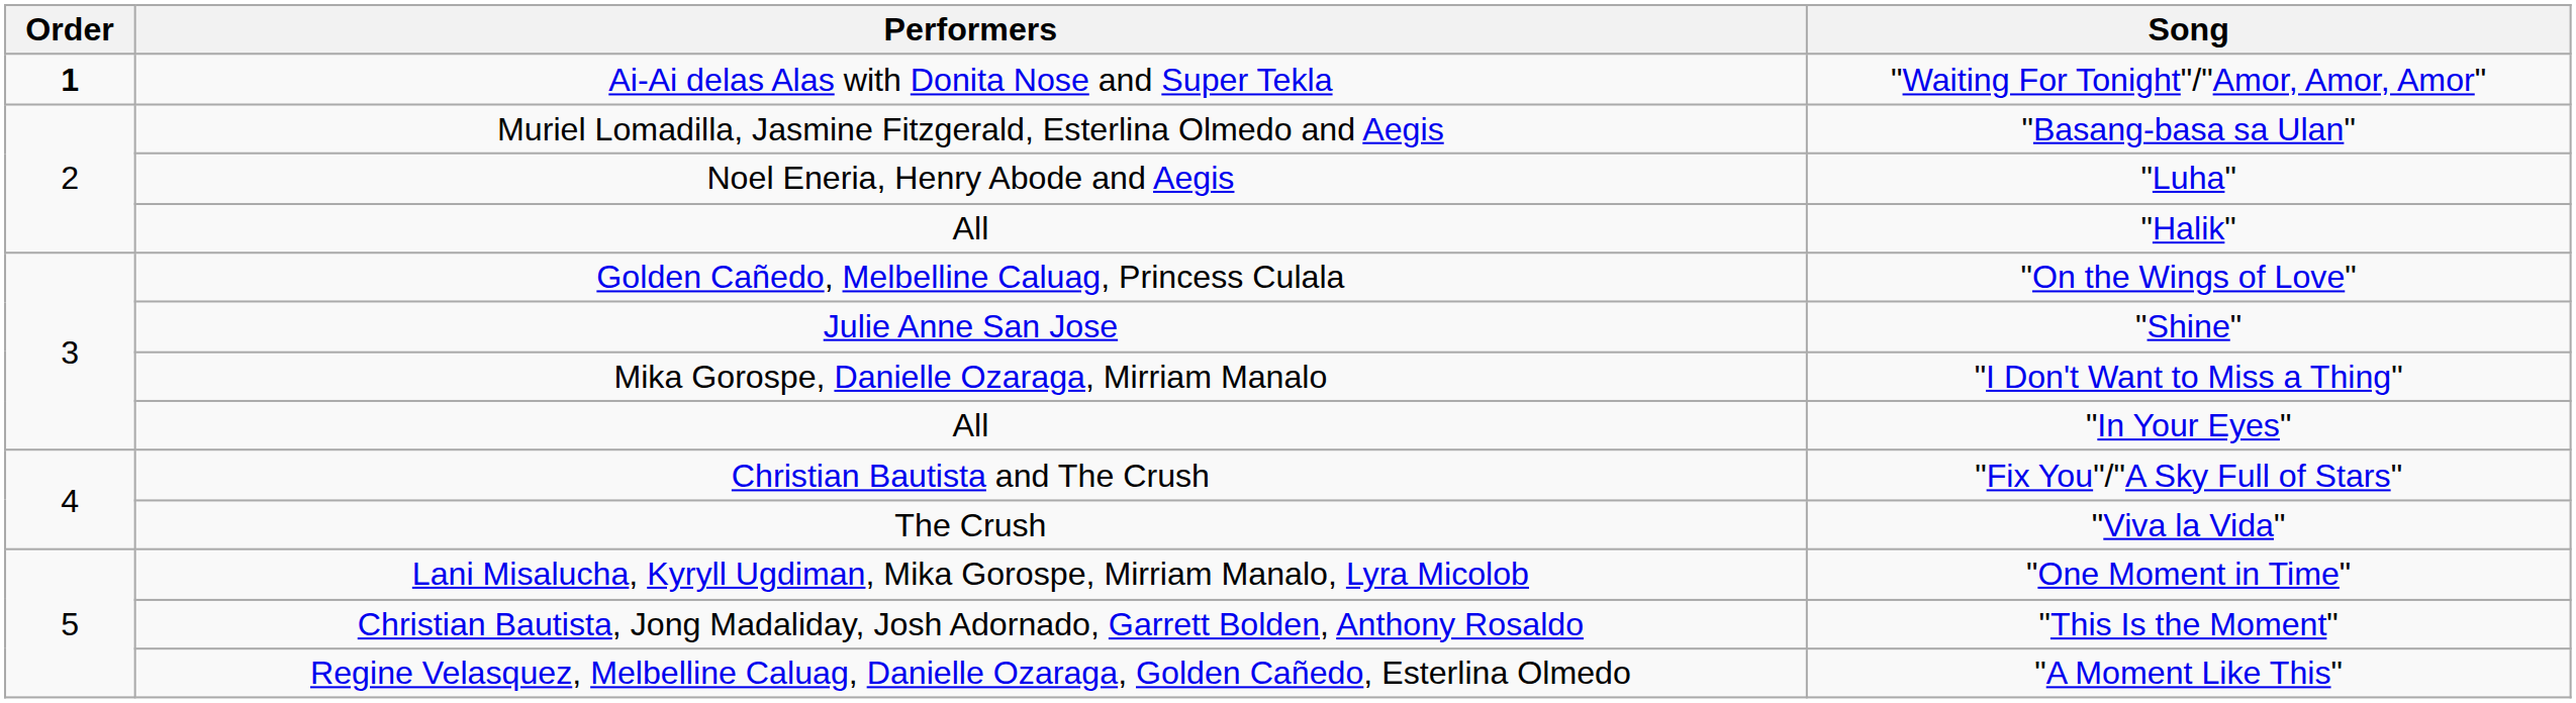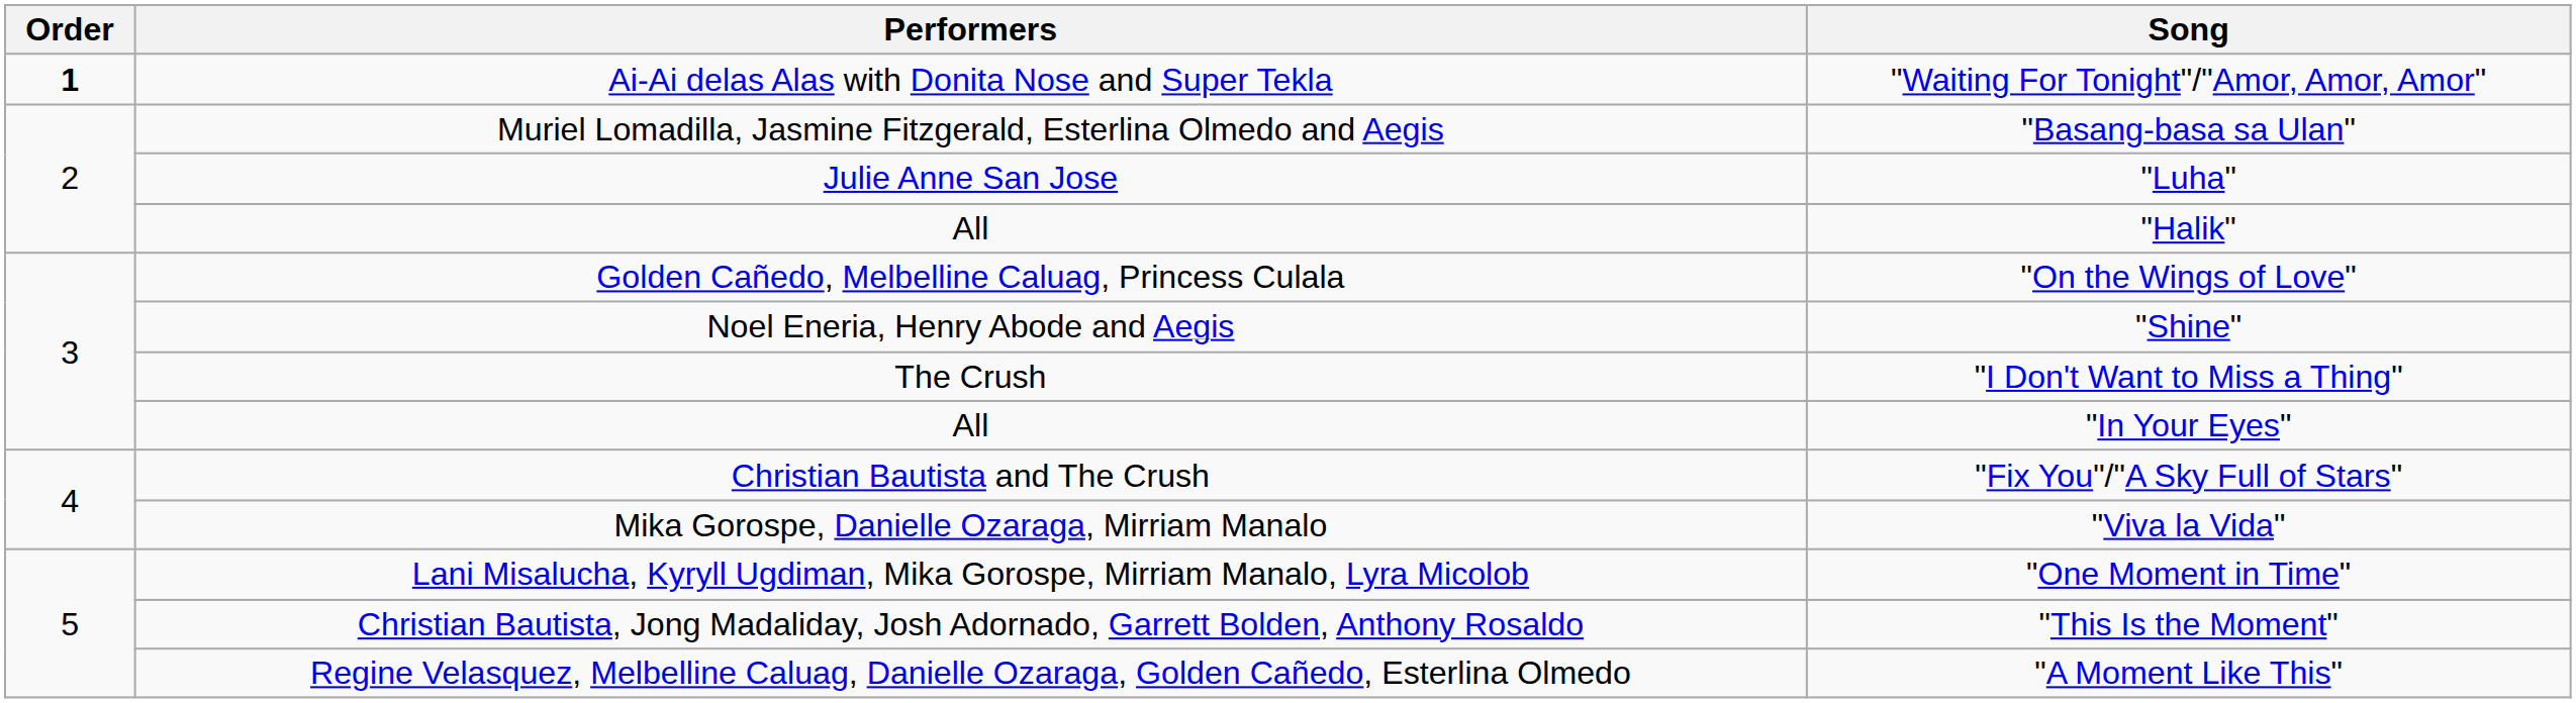"Luha" | Performers: Noel Eneria, Henry Abode and Aegis -> Julie Anne San Jose
"Shine" | Performers: Julie Anne San Jose -> Noel Eneria, Henry Abode and Aegis
"I Don't Want to Miss a Thing" | Performers: Mika Gorospe, Danielle Ozaraga, Mirriam Manalo -> The Crush
"Viva la Vida" | Performers: The Crush -> Mika Gorospe, Danielle Ozaraga, Mirriam Manalo
